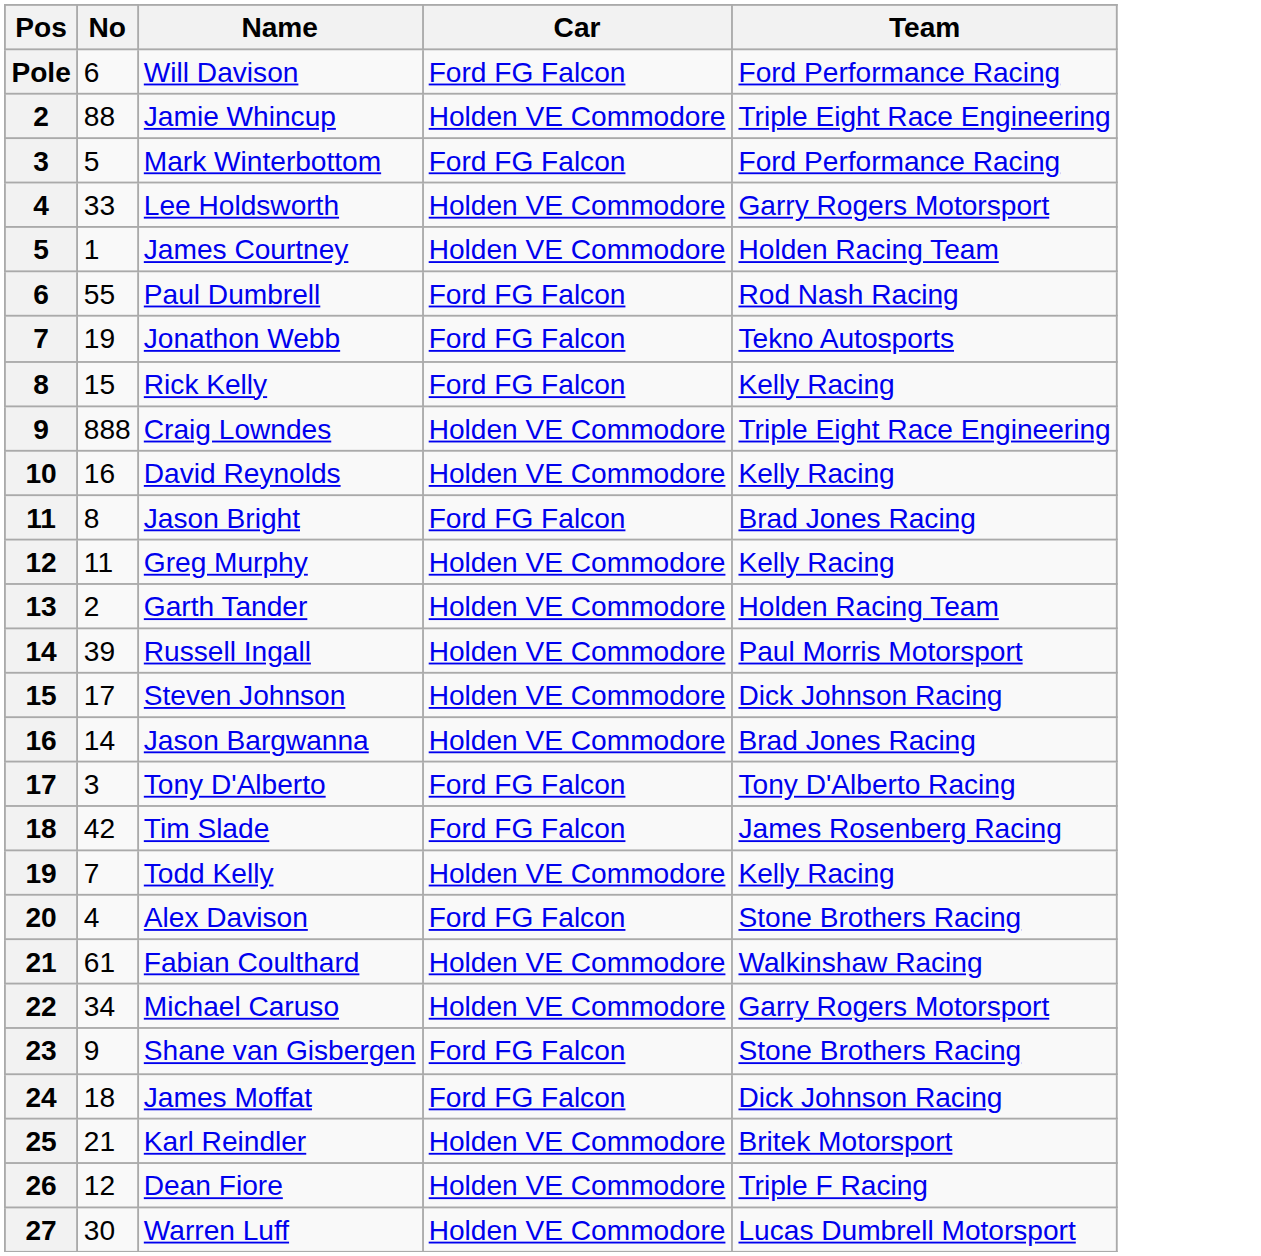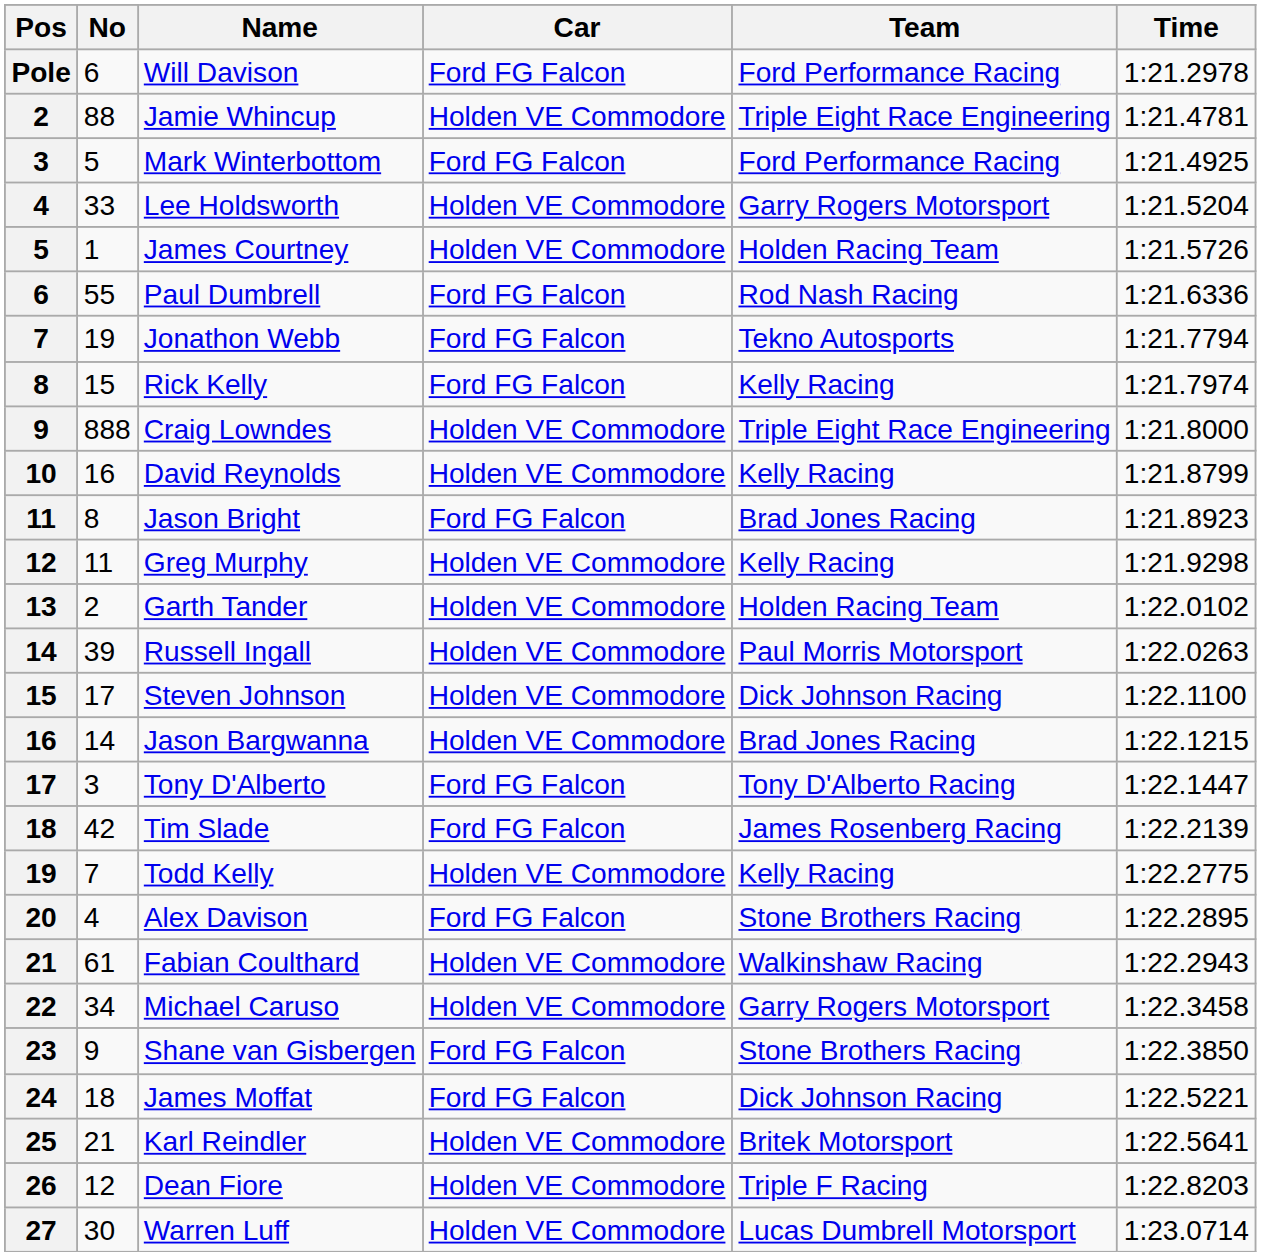+ column: Time | 1:21.2978 | 1:21.4781 | 1:21.4925 | 1:21.5204 | 1:21.5726 | 1:21.6336 | 1:21.7794 | 1:21.7974 | 1:21.8000 | 1:21.8799 | 1:21.8923 | 1:21.9298 | 1:22.0102 | 1:22.0263 | 1:22.1100 | 1:22.1215 | 1:22.1447 | 1:22.2139 | 1:22.2775 | 1:22.2895 | 1:22.2943 | 1:22.3458 | 1:22.3850 | 1:22.5221 | 1:22.5641 | 1:22.8203 | 1:23.0714
